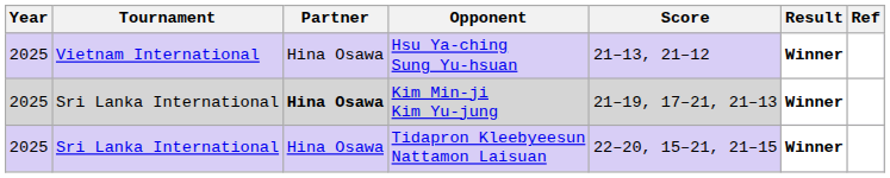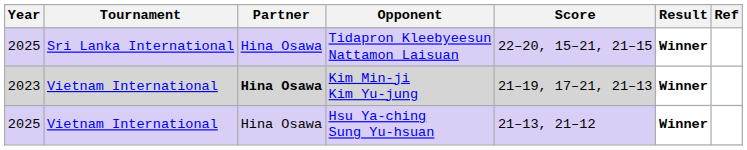rows swapped: Tidapron Kleebyeesun Nattamon Laisuan <-> Hsu Ya-ching Sung Yu-hsuan
Kim Min-ji Kim Yu-jung | Year: 2025 -> 2023
Kim Min-ji Kim Yu-jung | Tournament: Sri Lanka International -> Vietnam International
